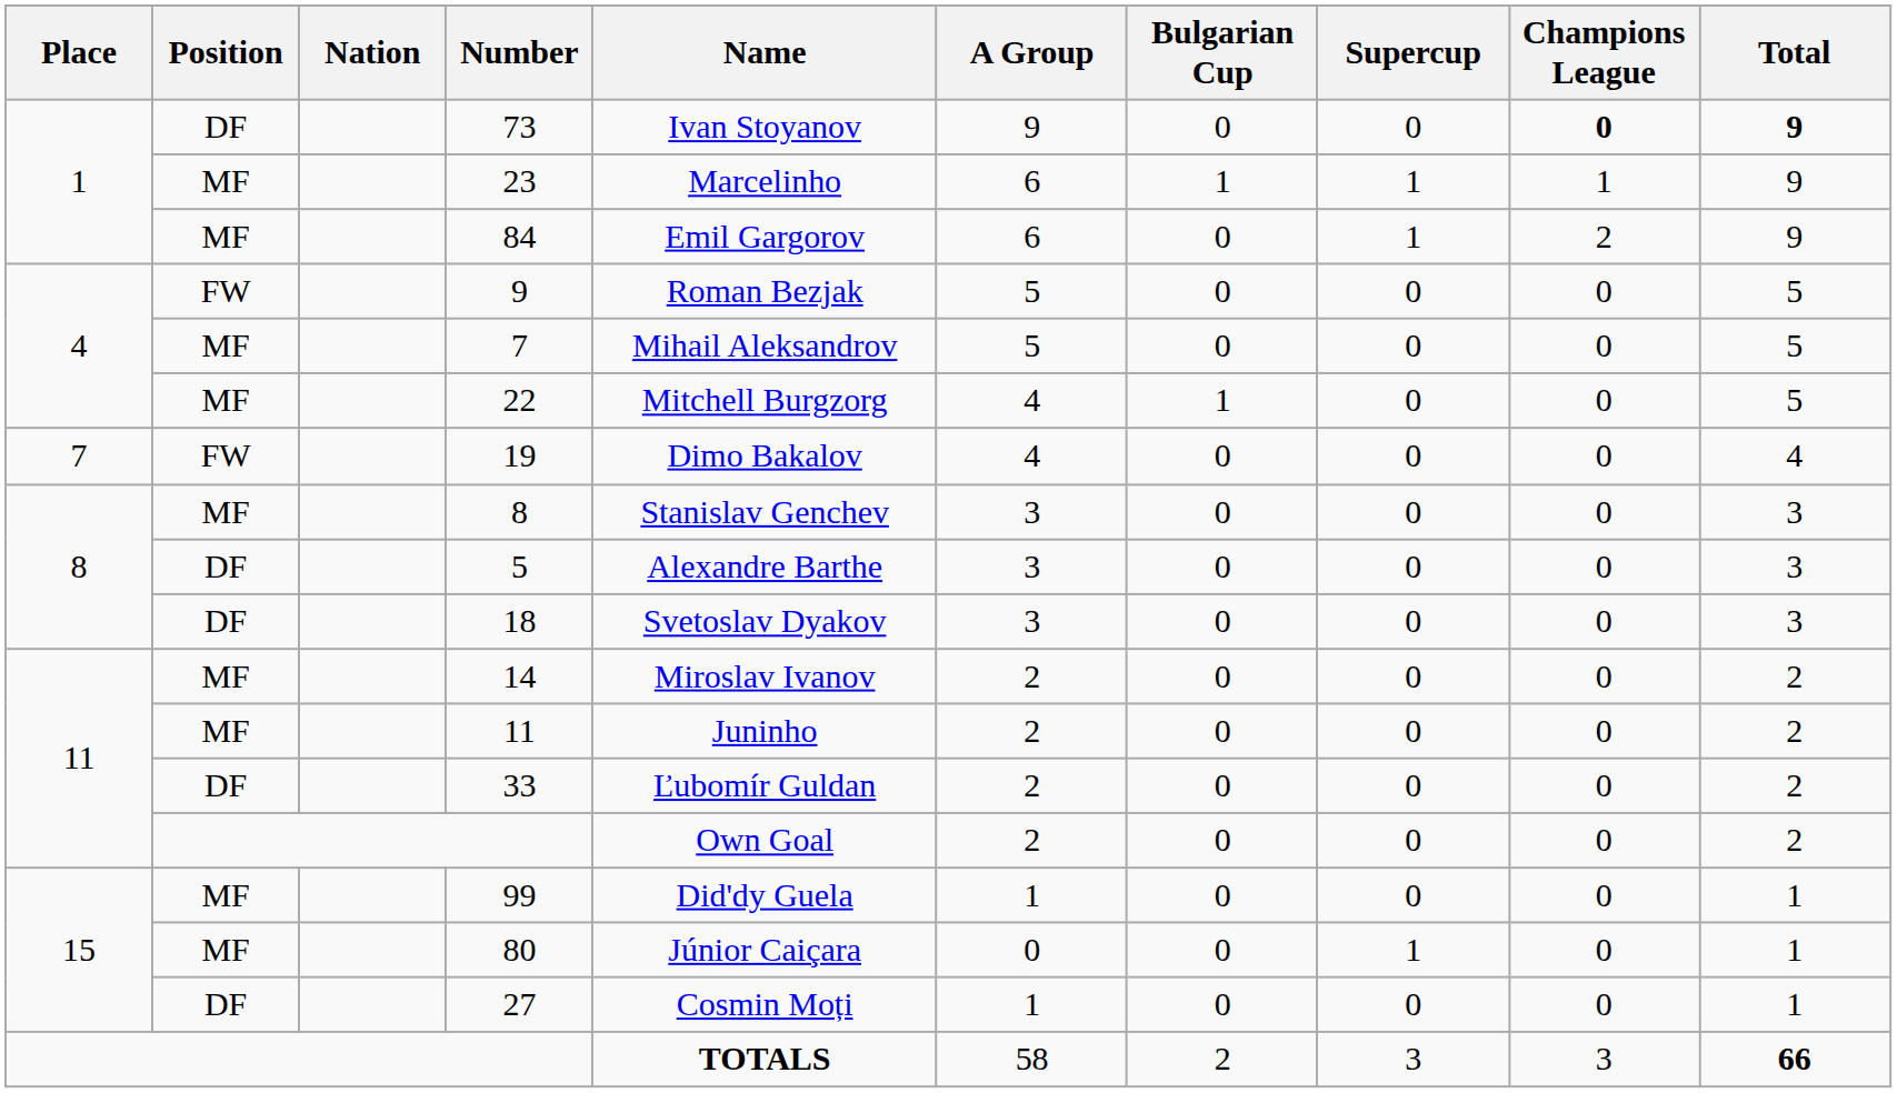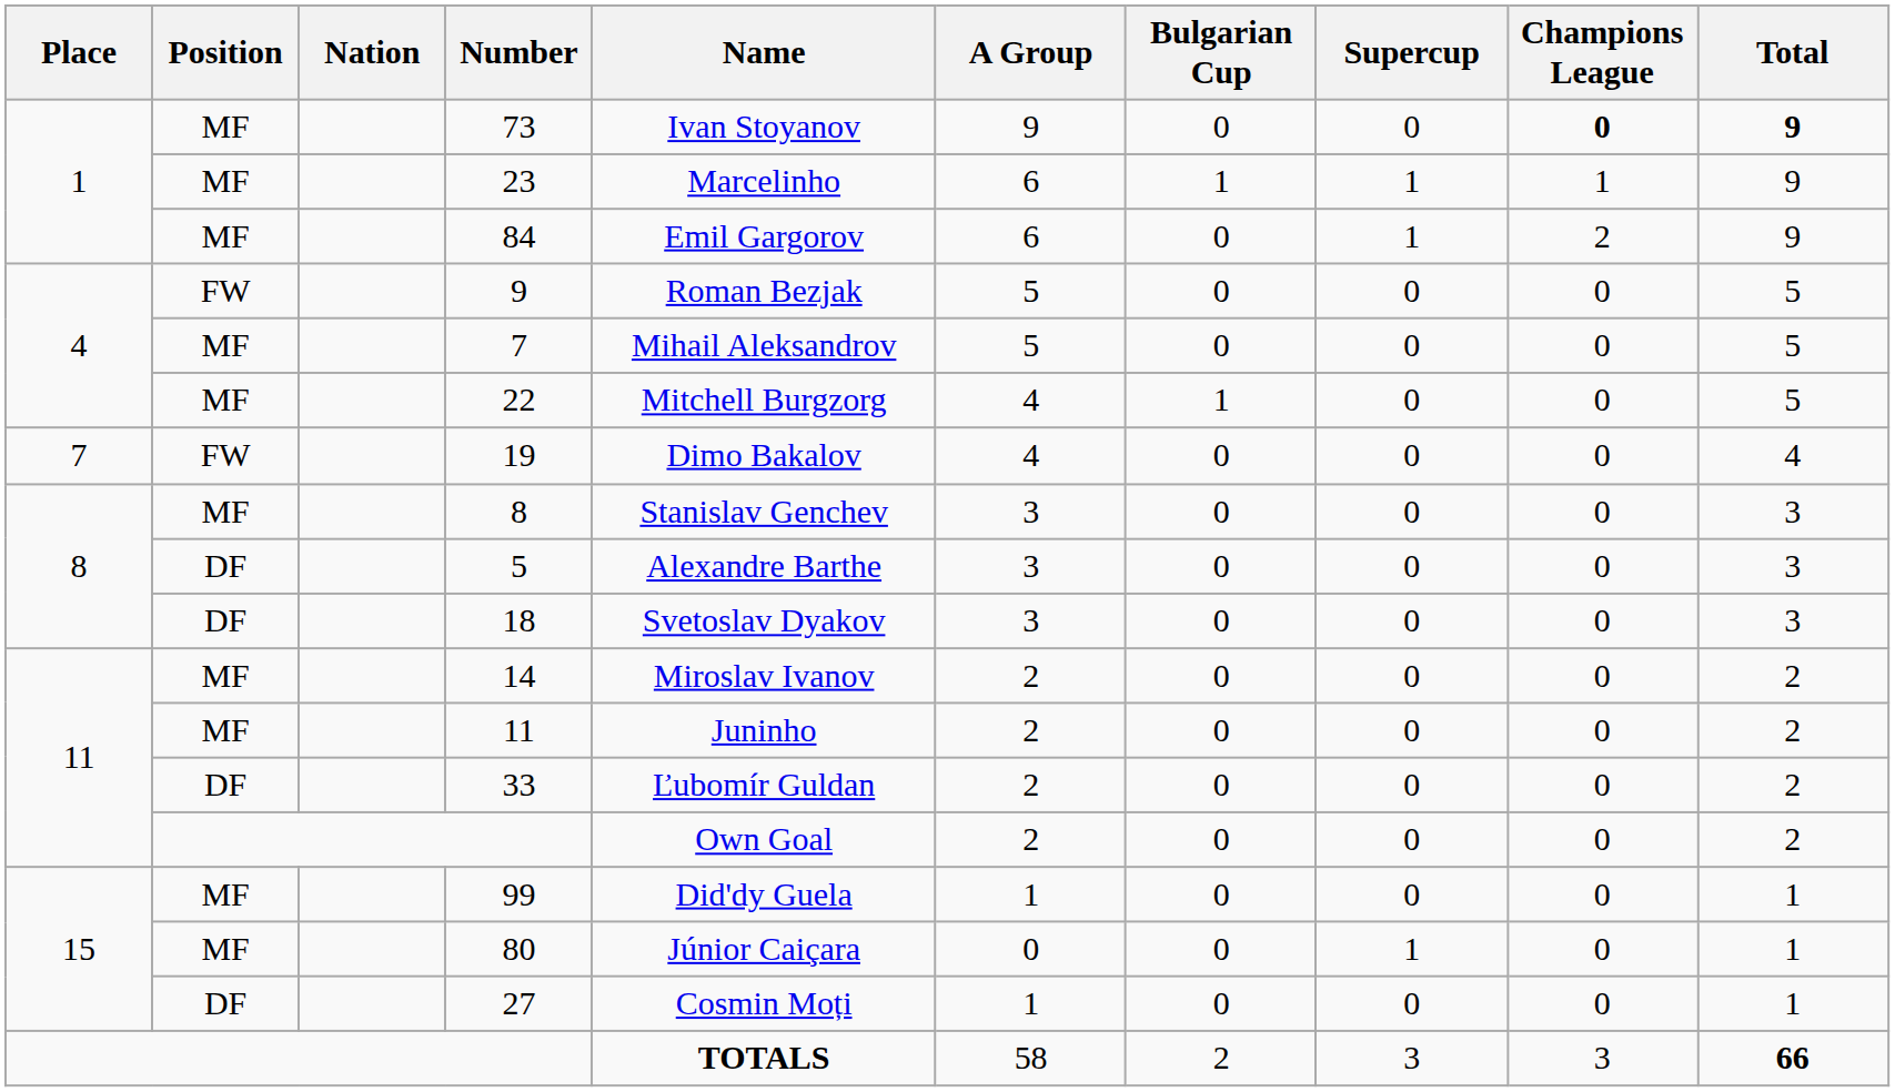73 | Position: DF -> MF
